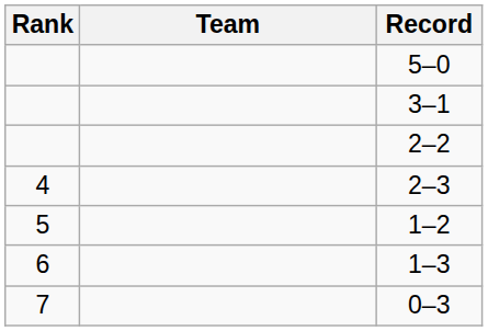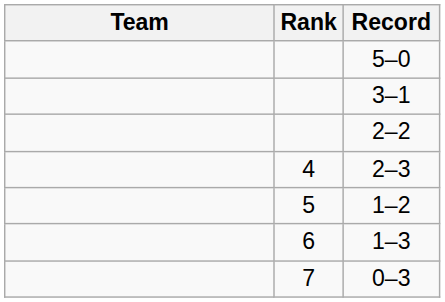columns swapped: Rank <-> Team
